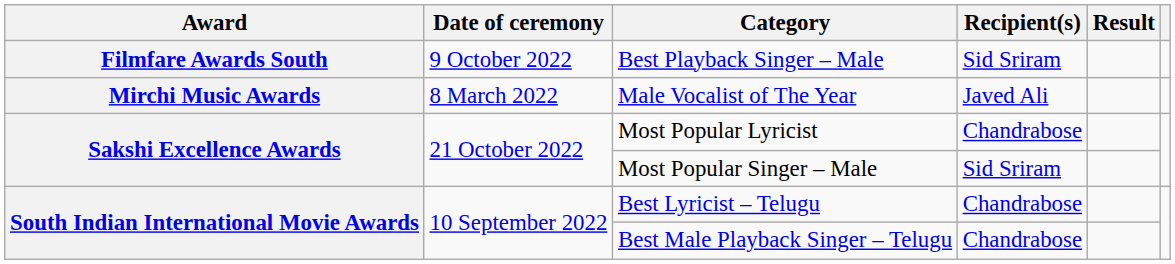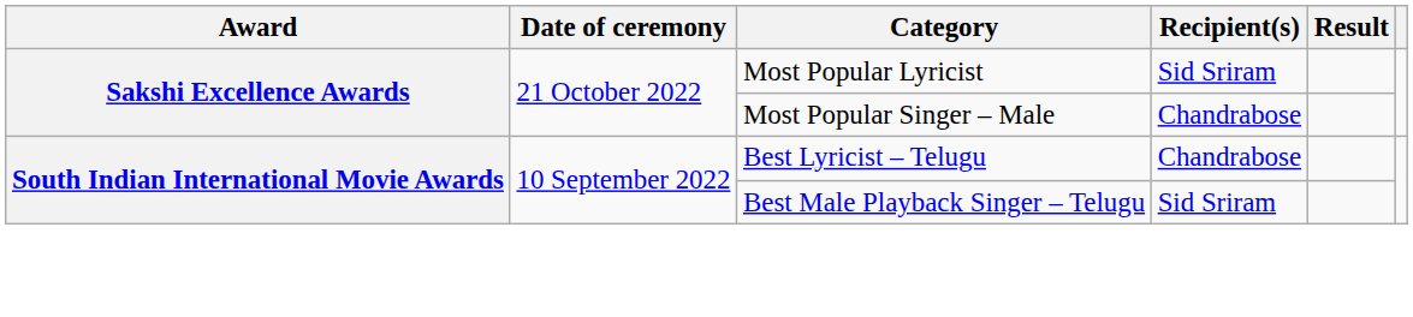- row: Filmfare Awards South | 9 October 2022 | Best Playback Singer – Male | Sid Sriram
- row: Mirchi Music Awards | 8 March 2022 | Male Vocalist of The Year | Javed Ali
Most Popular Lyricist | Recipient(s): Chandrabose -> Sid Sriram
Most Popular Singer – Male | Recipient(s): Sid Sriram -> Chandrabose
Best Male Playback Singer – Telugu | Recipient(s): Chandrabose -> Sid Sriram
